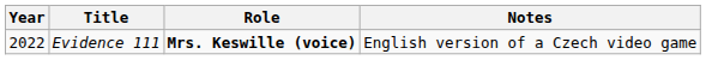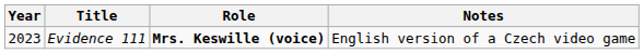Evidence 111 | Year: 2022 -> 2023
